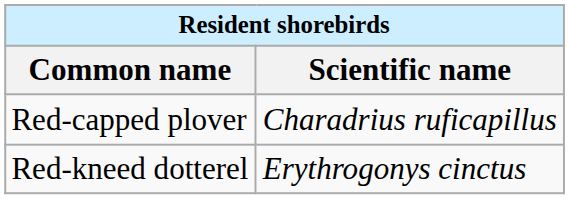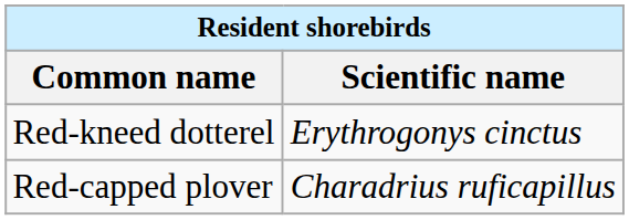rows swapped: Red-capped plover <-> Red-kneed dotterel
